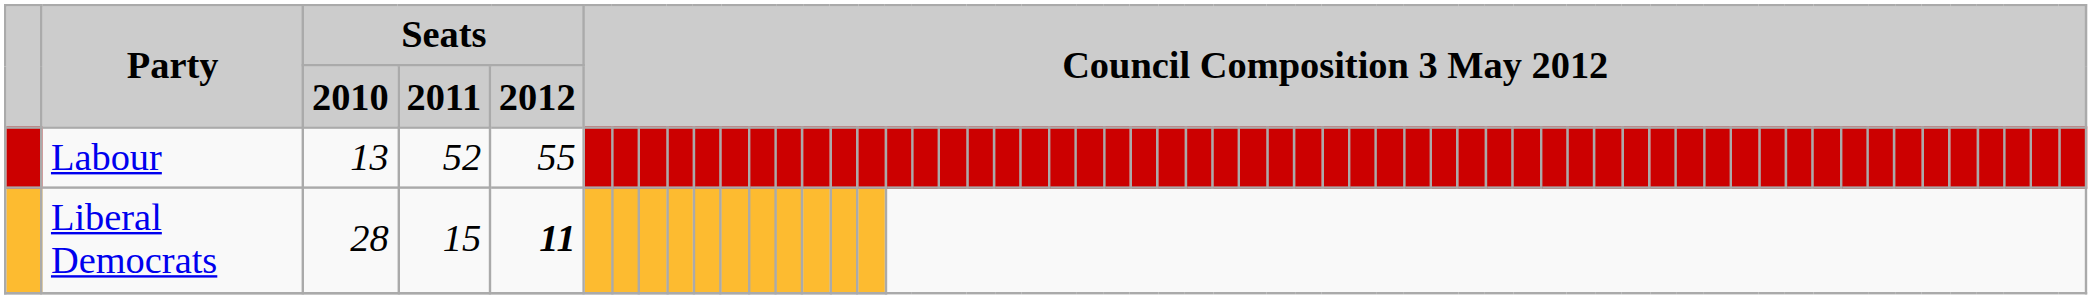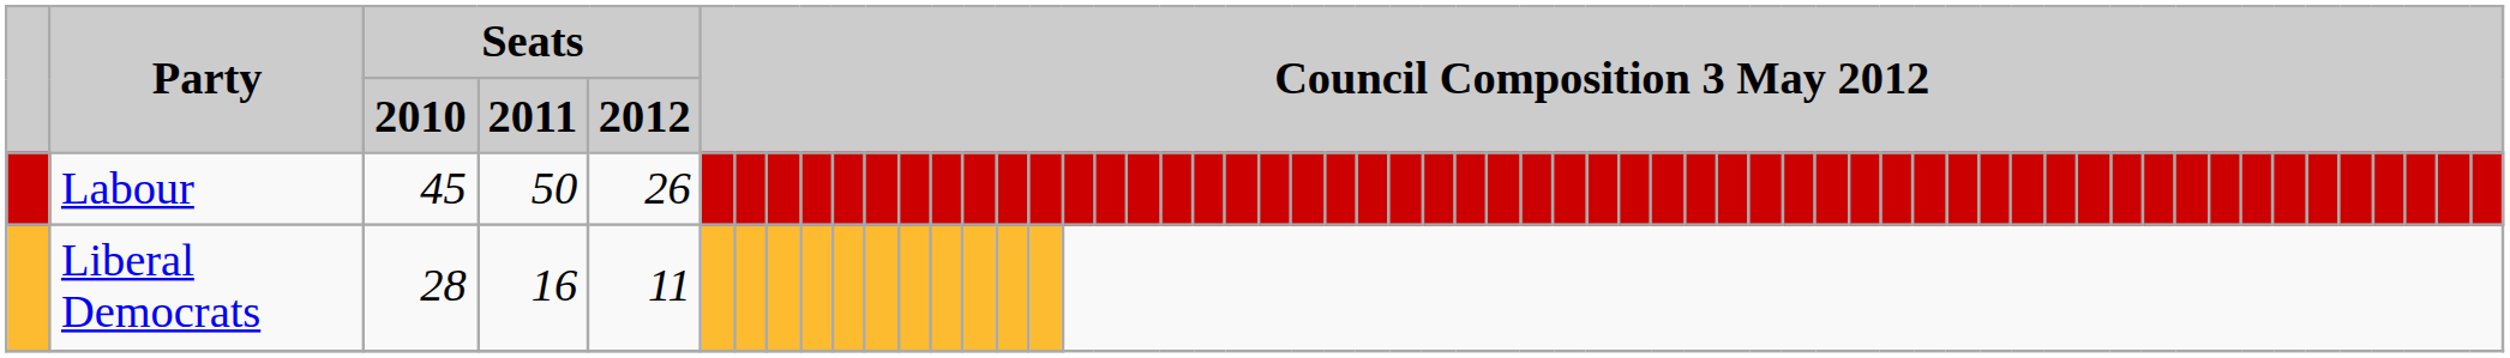Labour | Seats / 2010: 13 -> 45
Labour | Seats / 2011: 52 -> 50
Labour | Seats / 2012: 55 -> 26
Liberal Democrats | Seats / 2011: 15 -> 16
Liberal Democrats | Seats / 2012: bold -> normal
